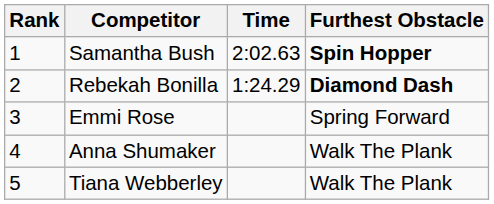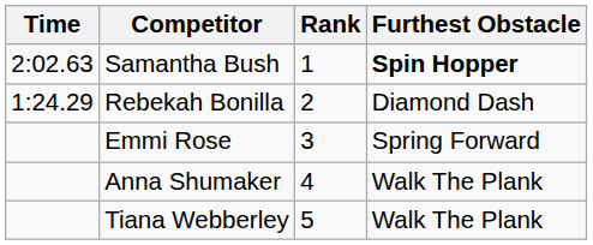columns swapped: Rank <-> Time
Rebekah Bonilla | Furthest Obstacle: bold -> normal
